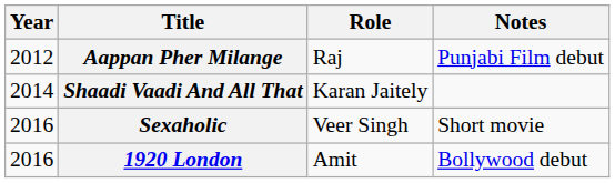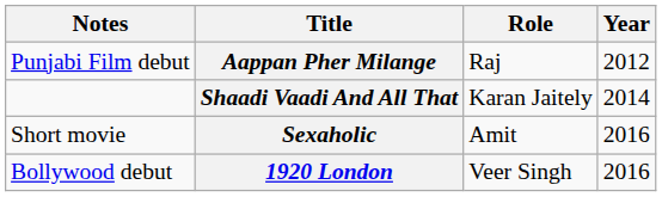columns swapped: Year <-> Notes
Sexaholic | Role: Veer Singh -> Amit
1920 London | Role: Amit -> Veer Singh
